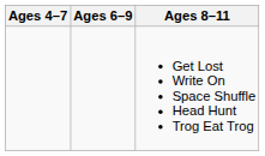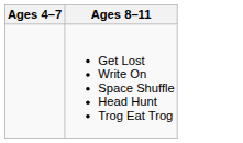- column: Ages 6–9
